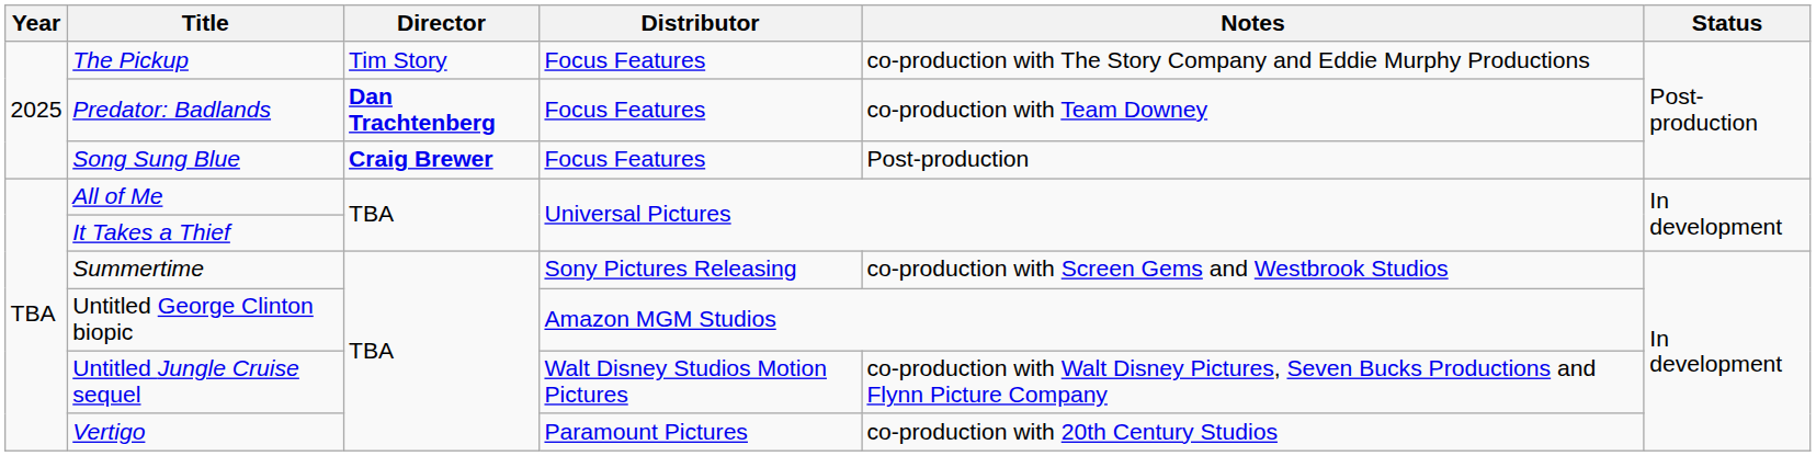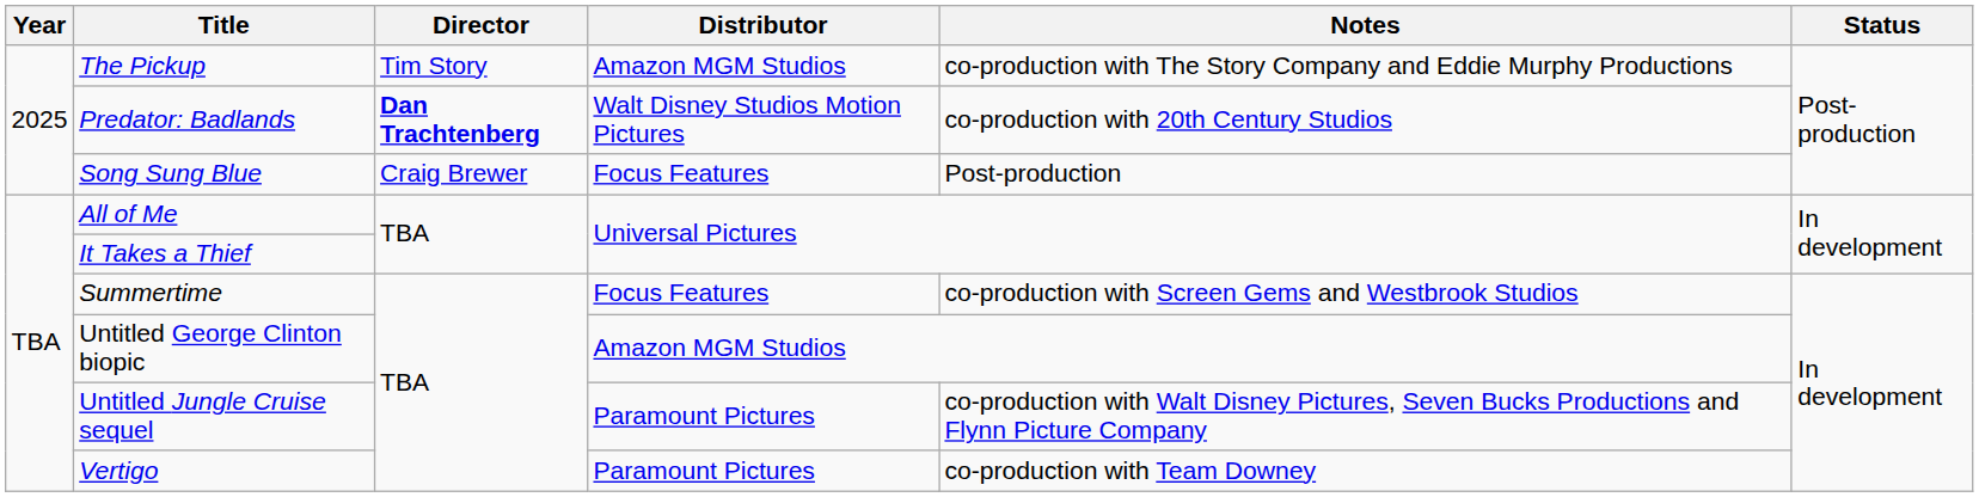The Pickup | Distributor: Focus Features -> Amazon MGM Studios
Predator: Badlands | Distributor: Focus Features -> Walt Disney Studios Motion Pictures
Predator: Badlands | Notes: co-production with Team Downey -> co-production with 20th Century Studios
Song Sung Blue | Director: bold -> normal
Summertime | Distributor: Sony Pictures Releasing -> Focus Features
Untitled Jungle Cruise sequel | Distributor: Walt Disney Studios Motion Pictures -> Paramount Pictures
Vertigo | Notes: co-production with 20th Century Studios -> co-production with Team Downey
